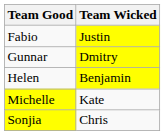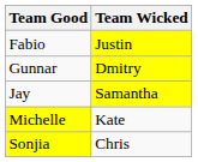- row: Helen | Benjamin
+ row: Jay | Samantha
